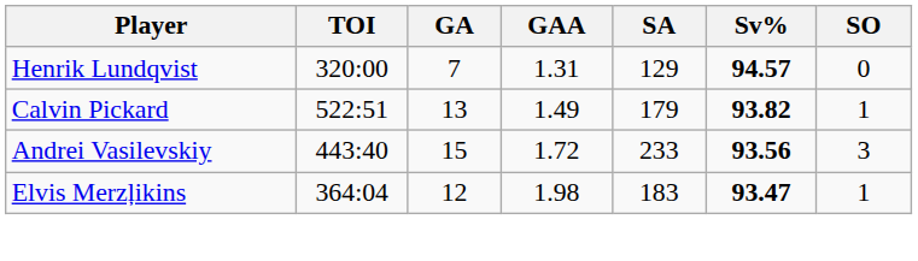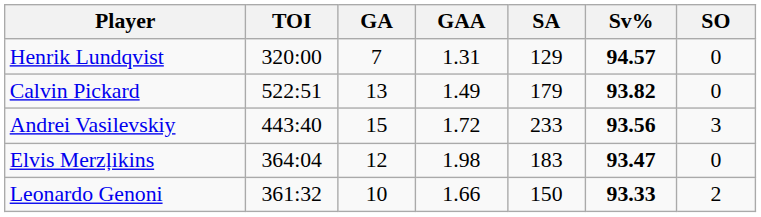Calvin Pickard | SO: 1 -> 0
Elvis Merzļikins | SO: 1 -> 0
+ row: Leonardo Genoni | 361:32 | 10 | 1.66 | 150 | 93.33 | 2
